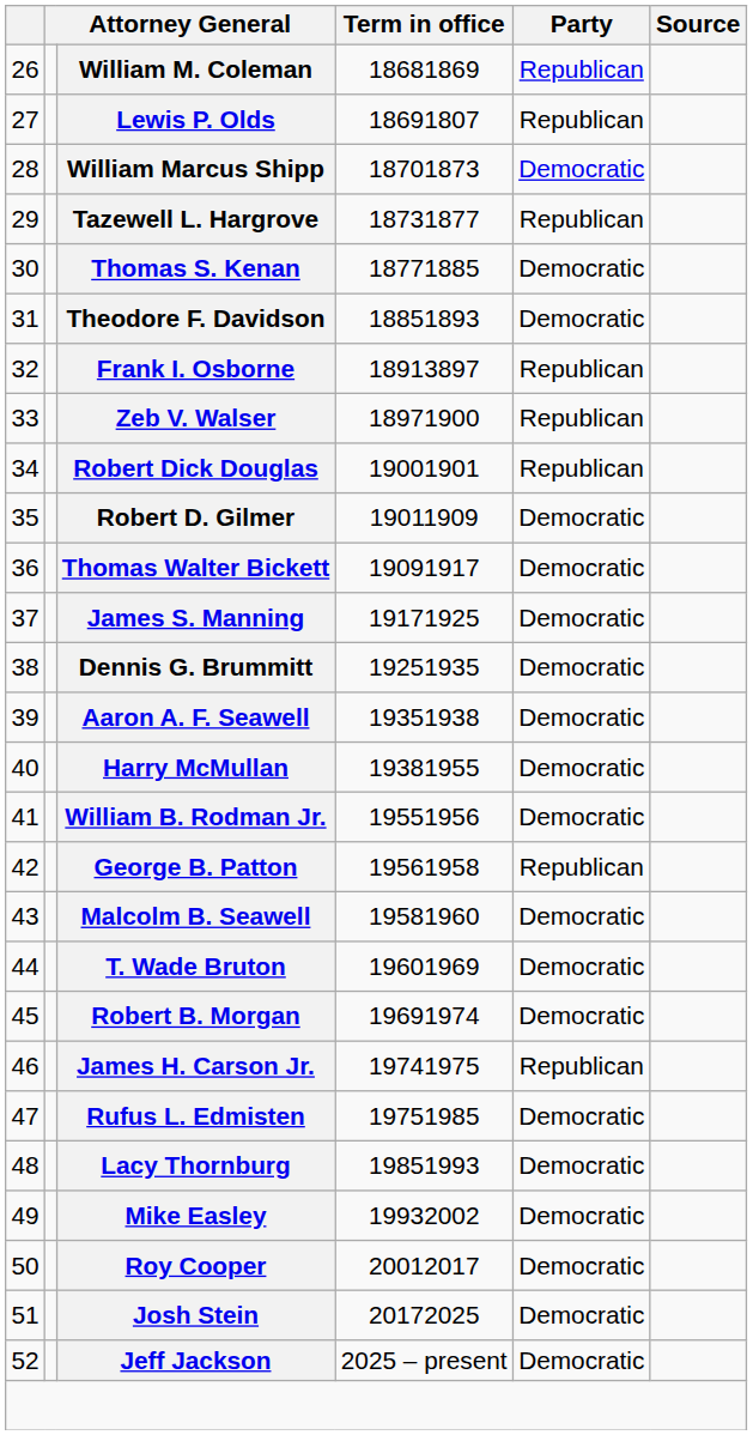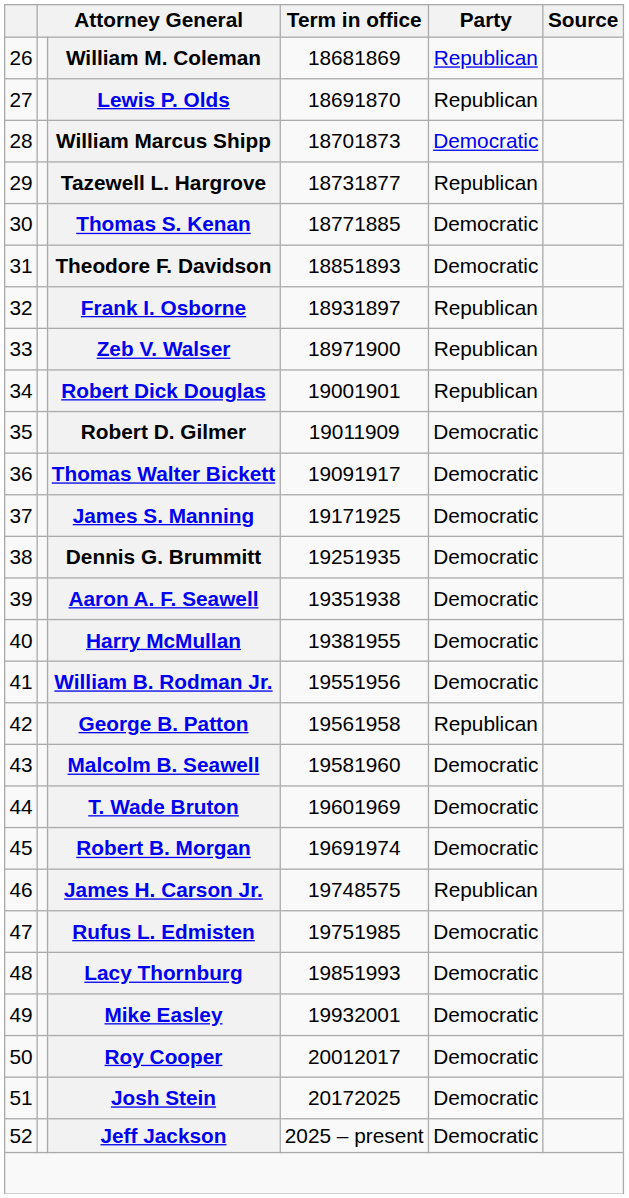Lewis P. Olds | Term in office: 18691807 -> 18691870
Frank I. Osborne | Term in office: 18913897 -> 18931897
James H. Carson Jr. | Term in office: 19741975 -> 19748575
Mike Easley | Term in office: 19932002 -> 19932001
